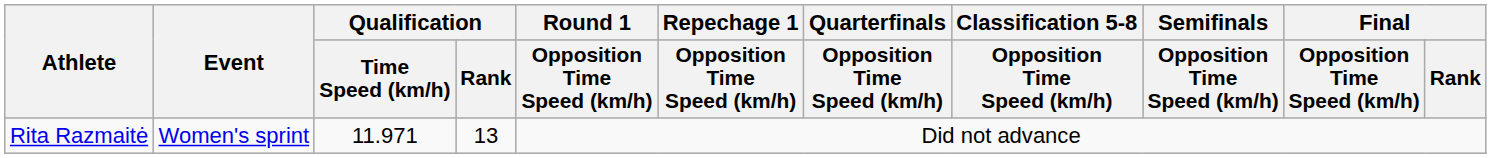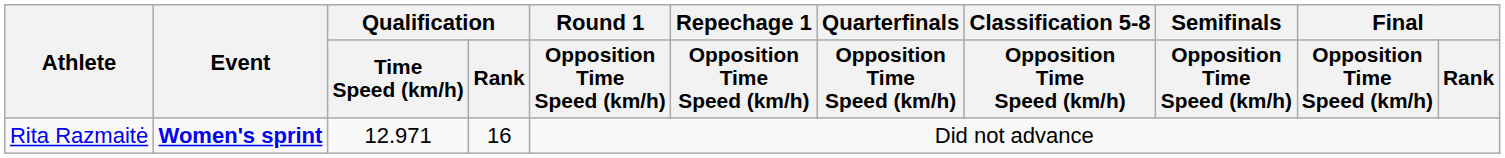Rita Razmaitė | Event: normal -> bold
Rita Razmaitė | Qualification / Time Speed (km/h): 11.971 -> 12.971
Rita Razmaitė | Qualification / Rank: 13 -> 16
